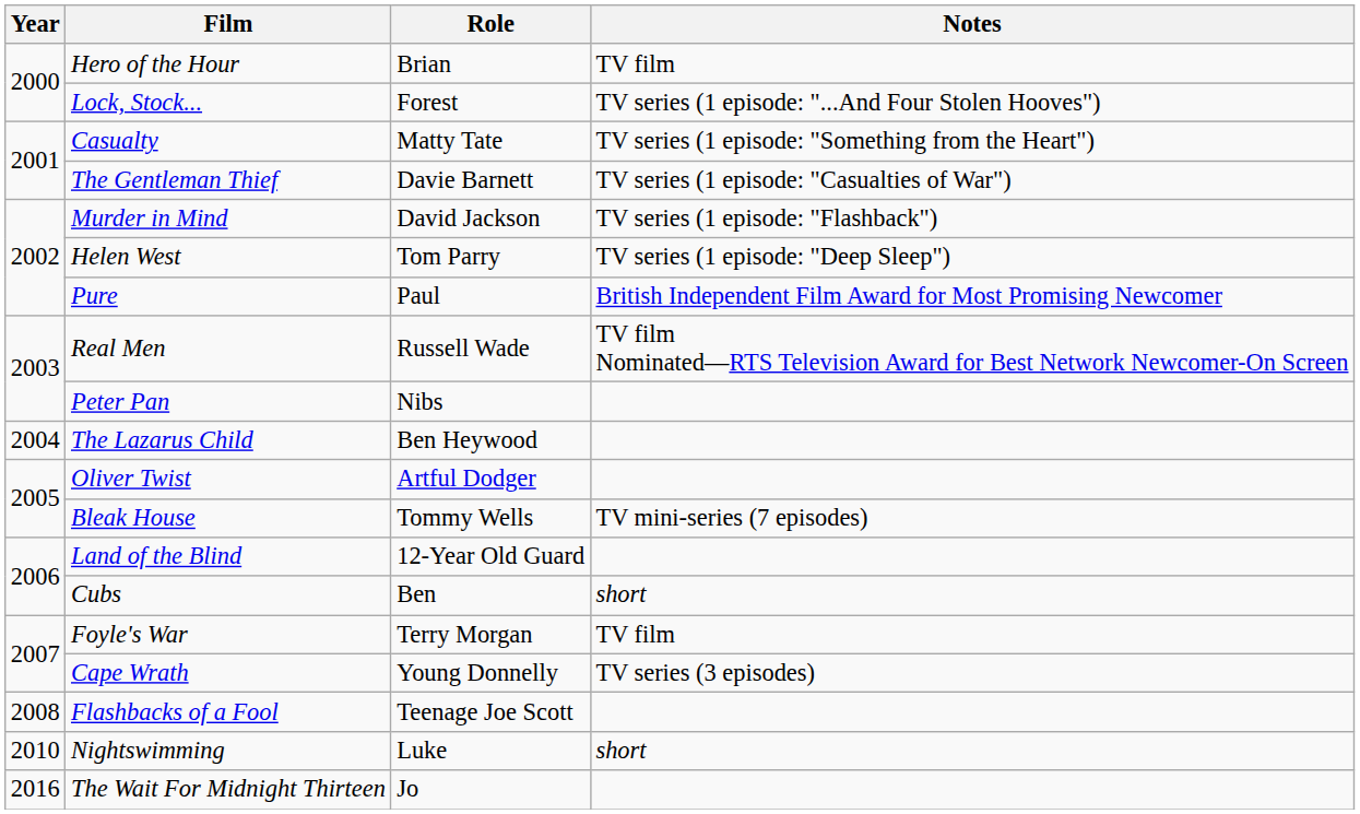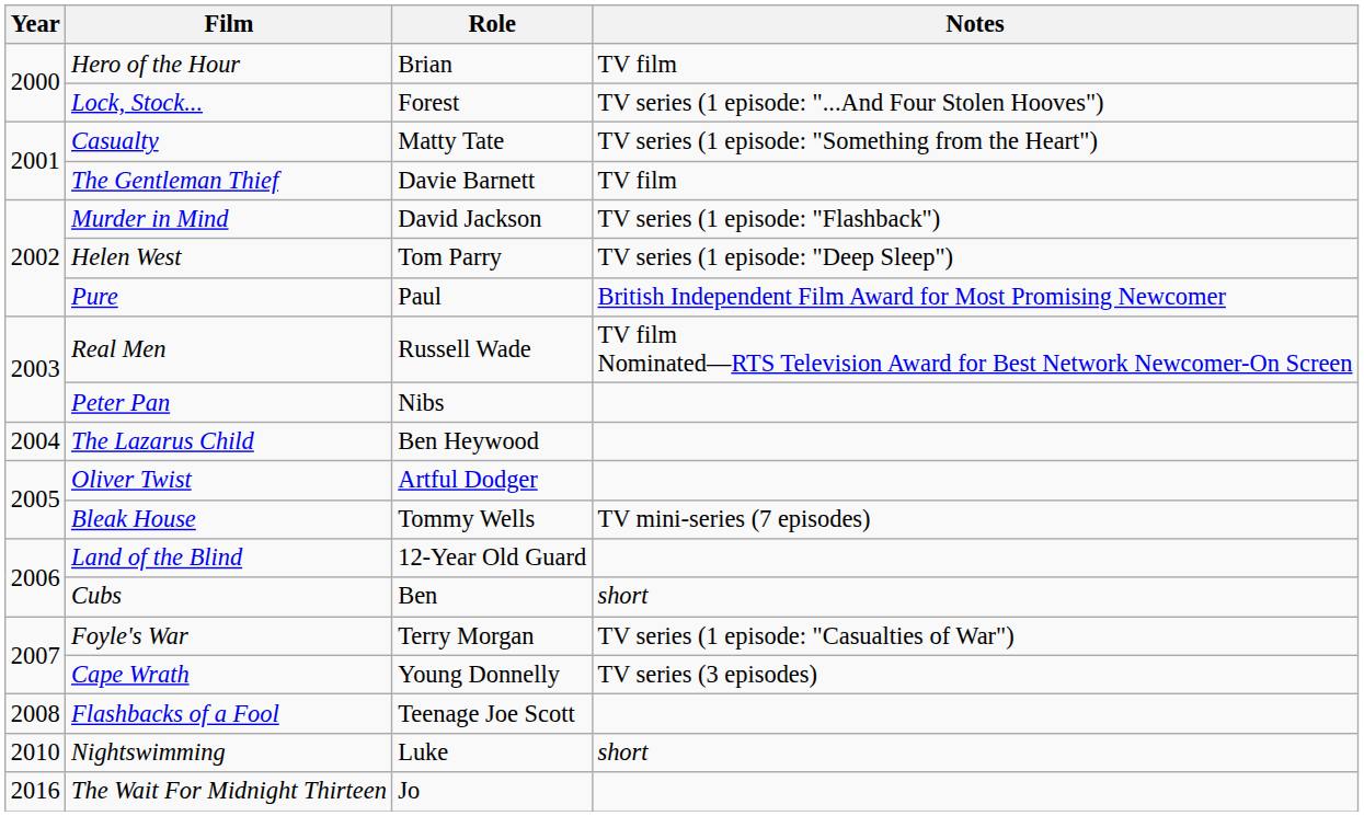The Gentleman Thief | Notes: TV series (1 episode: "Casualties of War") -> TV film
Foyle's War | Notes: TV film -> TV series (1 episode: "Casualties of War")
